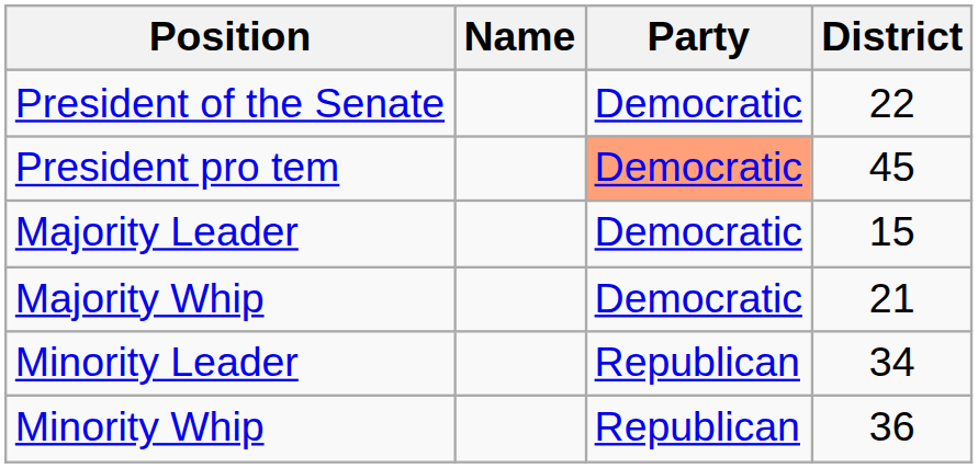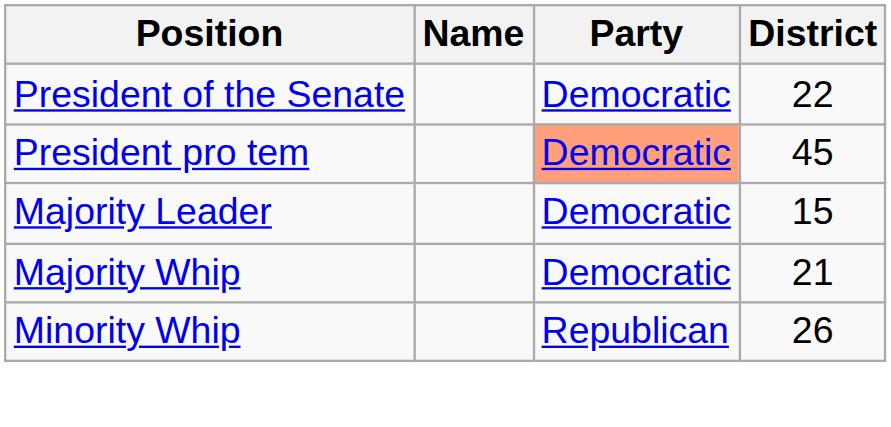- row: Minority Leader | Republican | 34
Minority Whip | District: 36 -> 26
